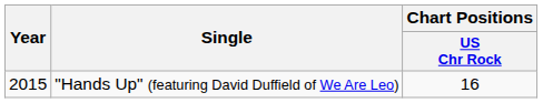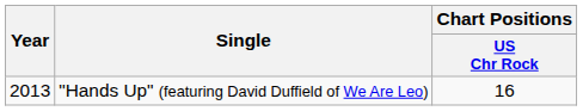"Hands Up" (featuring David Duffield of We Are Leo) | Year: 2015 -> 2013
